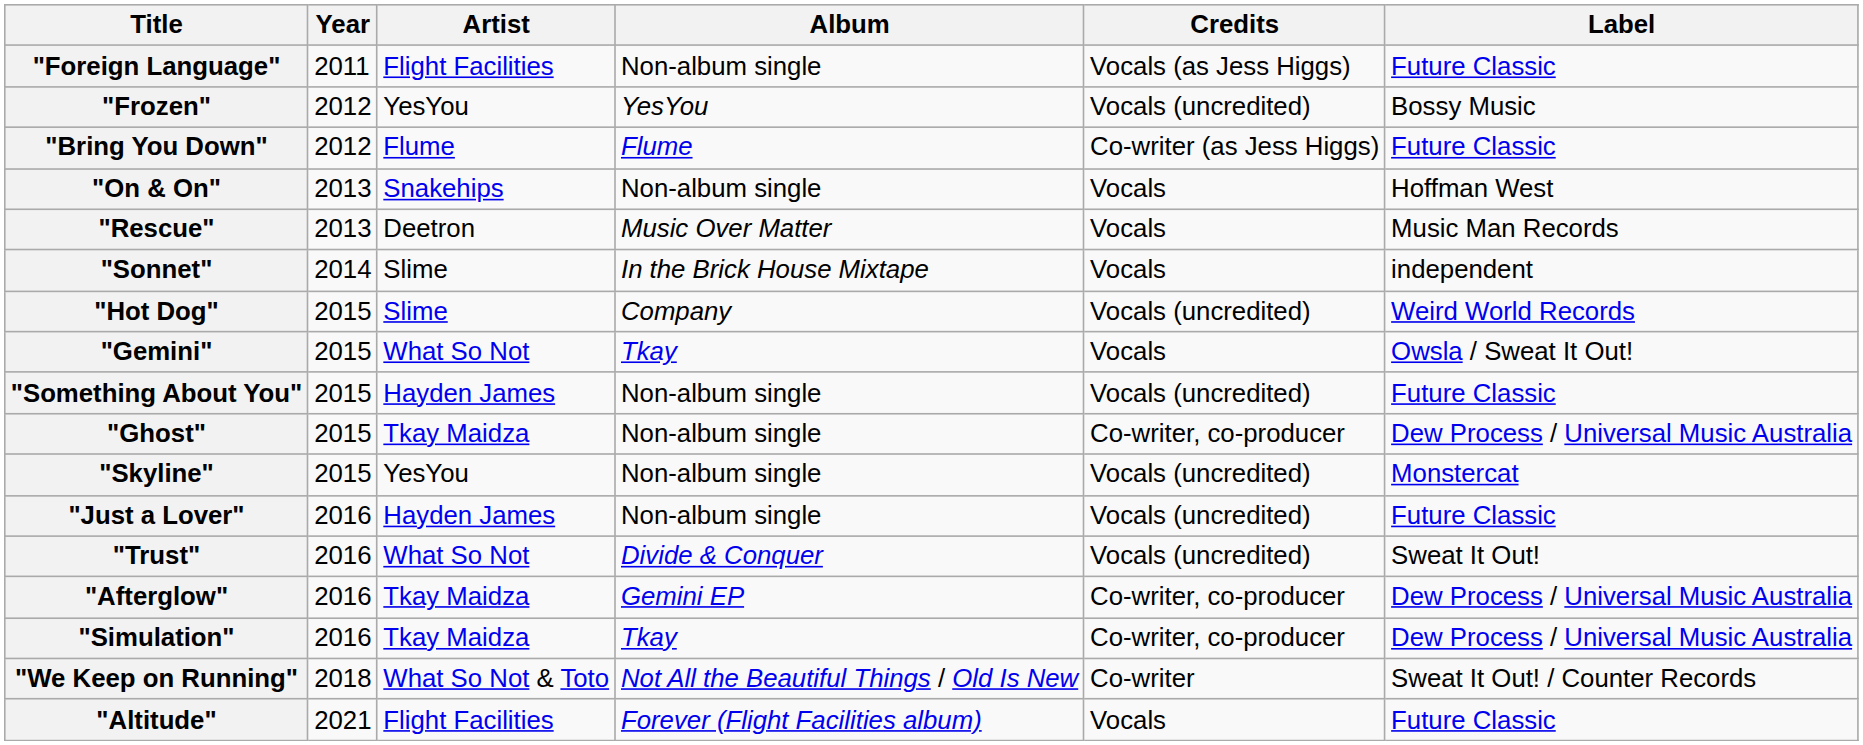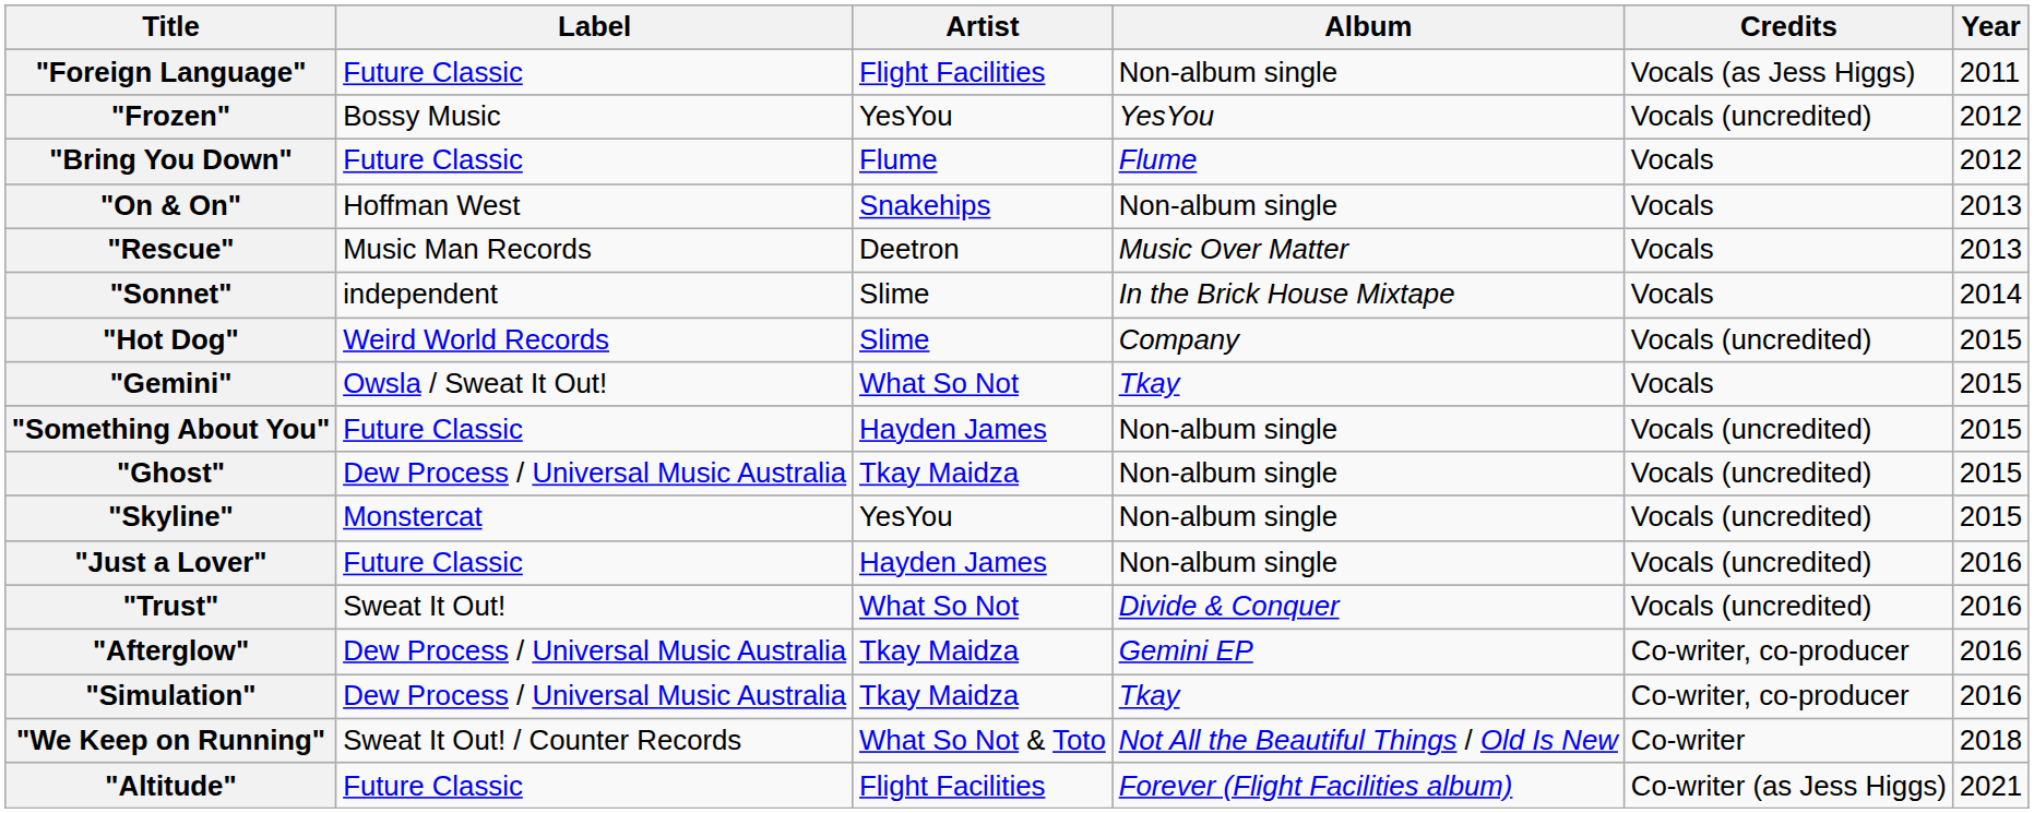columns swapped: Year <-> Label
"Bring You Down" | Credits: Co-writer (as Jess Higgs) -> Vocals
"Ghost" | Credits: Co-writer, co-producer -> Vocals (uncredited)
"Altitude" | Credits: Vocals -> Co-writer (as Jess Higgs)
